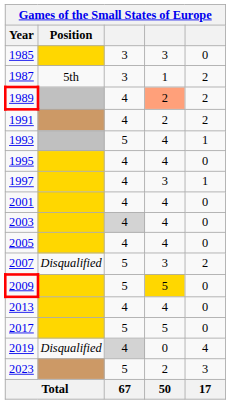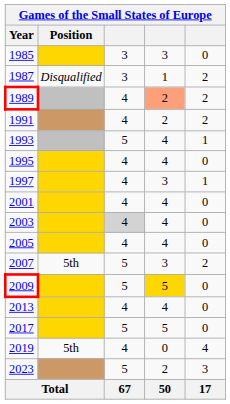1987 | Position: 5th -> Disqualified
2007 | Position: Disqualified -> 5th
2019 | Position: Disqualified -> 5th
2019 | column 3: lightgrey background -> no background
